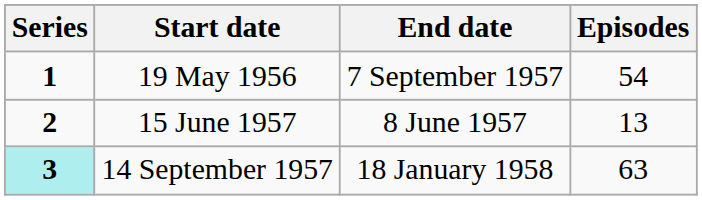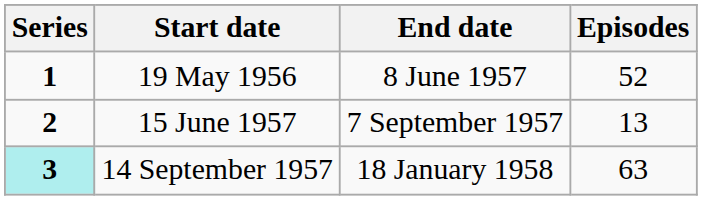19 May 1956 | End date: 7 September 1957 -> 8 June 1957
19 May 1956 | Episodes: 54 -> 52
15 June 1957 | End date: 8 June 1957 -> 7 September 1957
